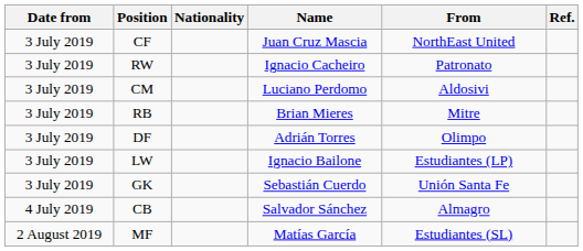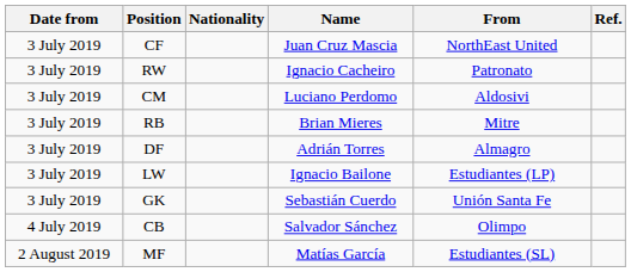DF | From: Olimpo -> Almagro
CB | From: Almagro -> Olimpo
